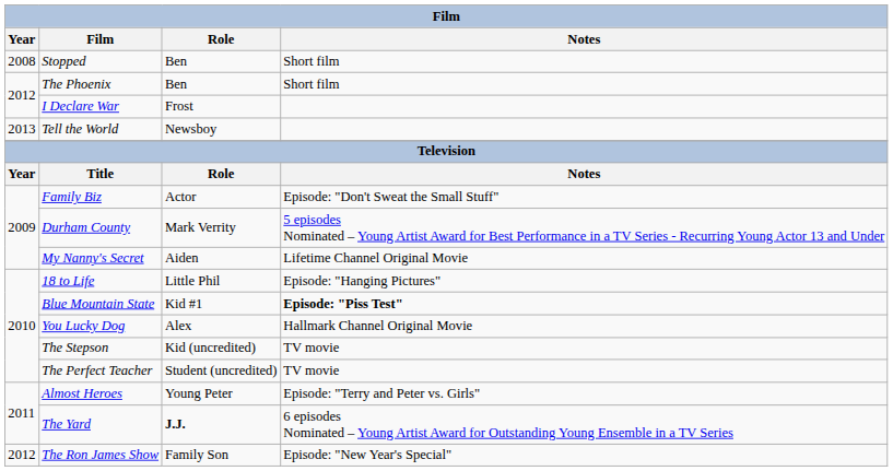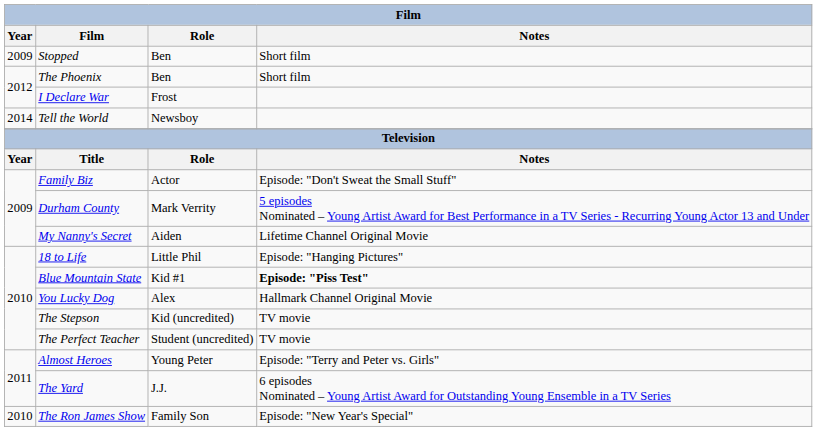Stopped | Year: 2008 -> 2009
Tell the World | Year: 2013 -> 2014
The Yard | Role: bold -> normal
The Ron James Show | Year: 2012 -> 2010
